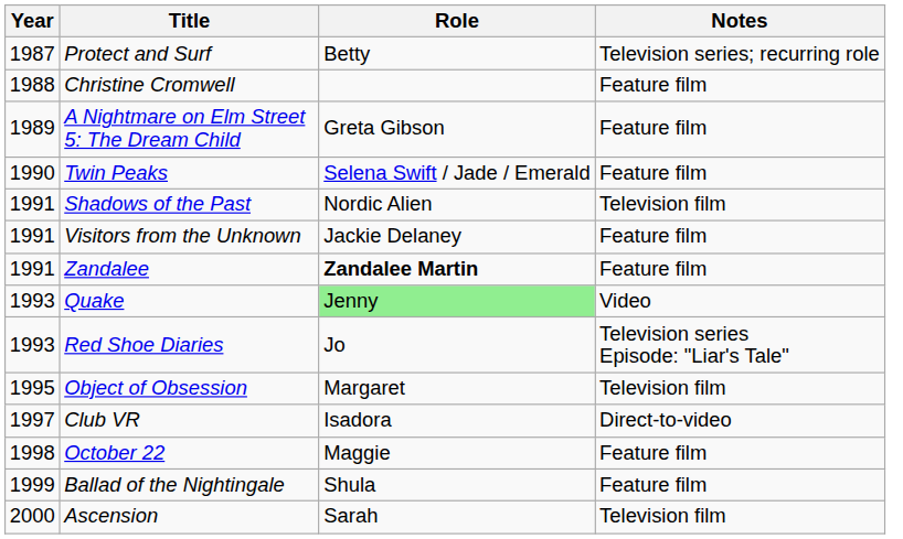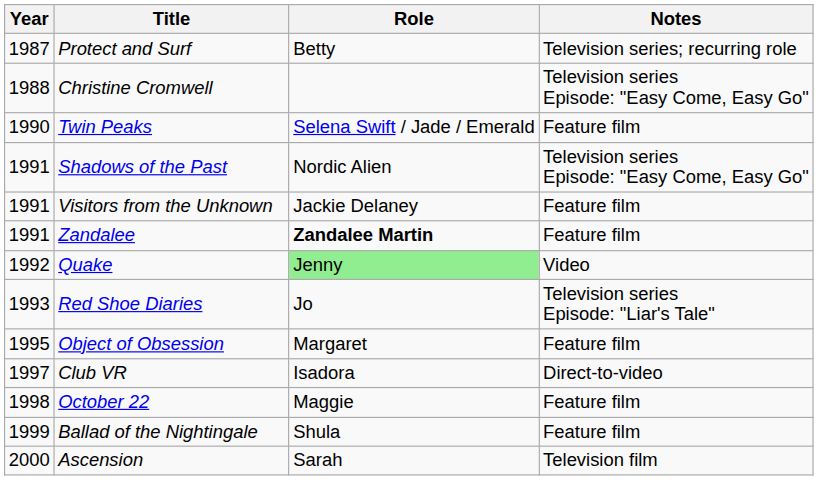Christine Cromwell | Notes: Feature film -> Television series Episode: "Easy Come, Easy Go"
- row: 1989 | A Nightmare on Elm Street 5: The Dream Child | Greta Gibson | Feature film
Shadows of the Past | Notes: Television film -> Television series Episode: "Easy Come, Easy Go"
Quake | Year: 1993 -> 1992
Object of Obsession | Notes: Television film -> Feature film
